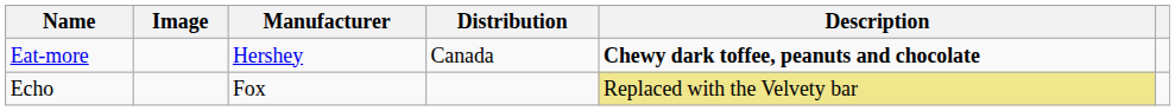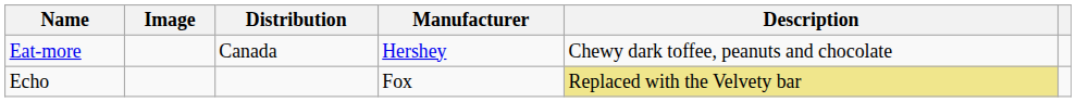columns swapped: Distribution <-> Manufacturer
Eat-more | Description: bold -> normal
